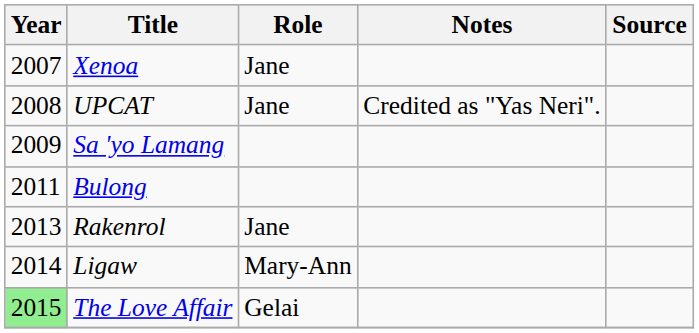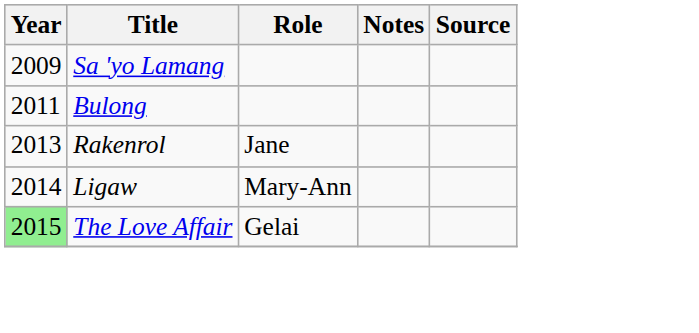- row: 2007 | Xenoa | Jane
- row: 2008 | UPCAT | Jane | Credited as "Yas Neri".
